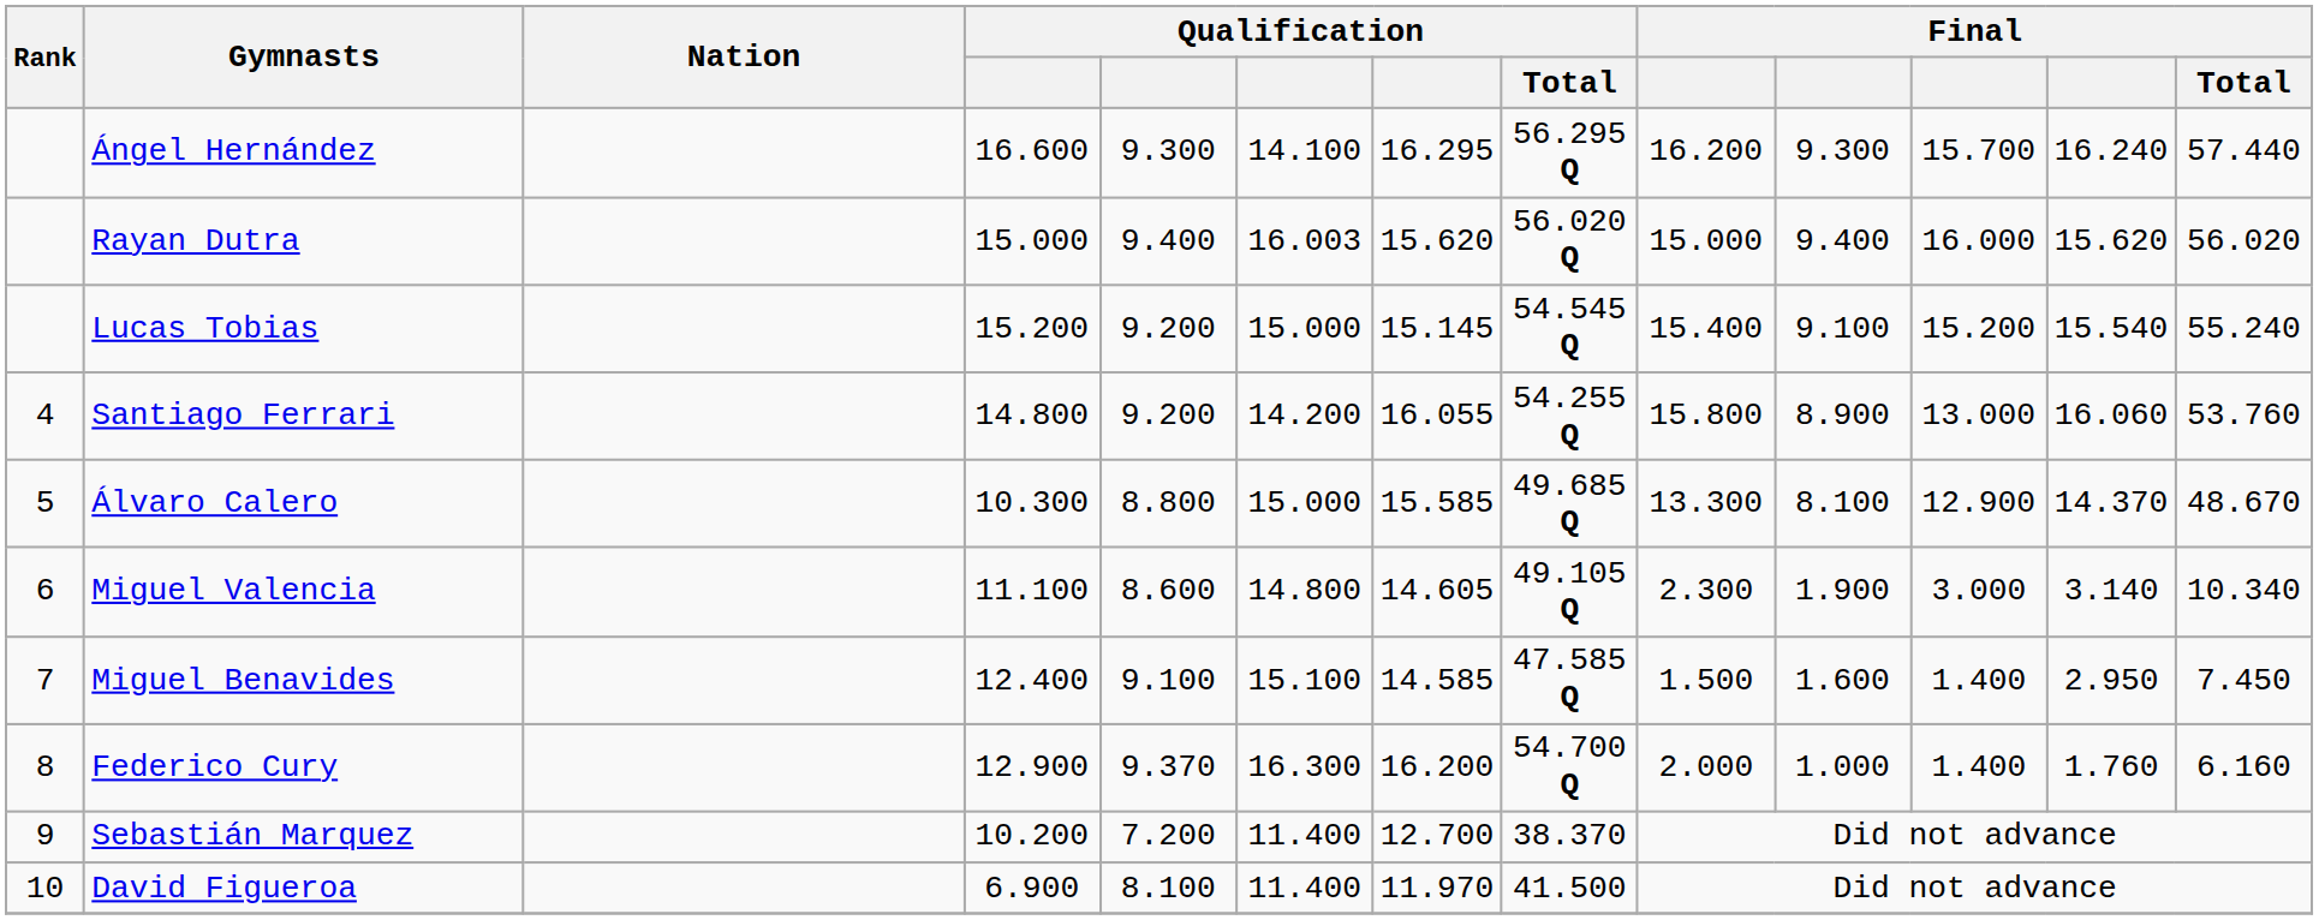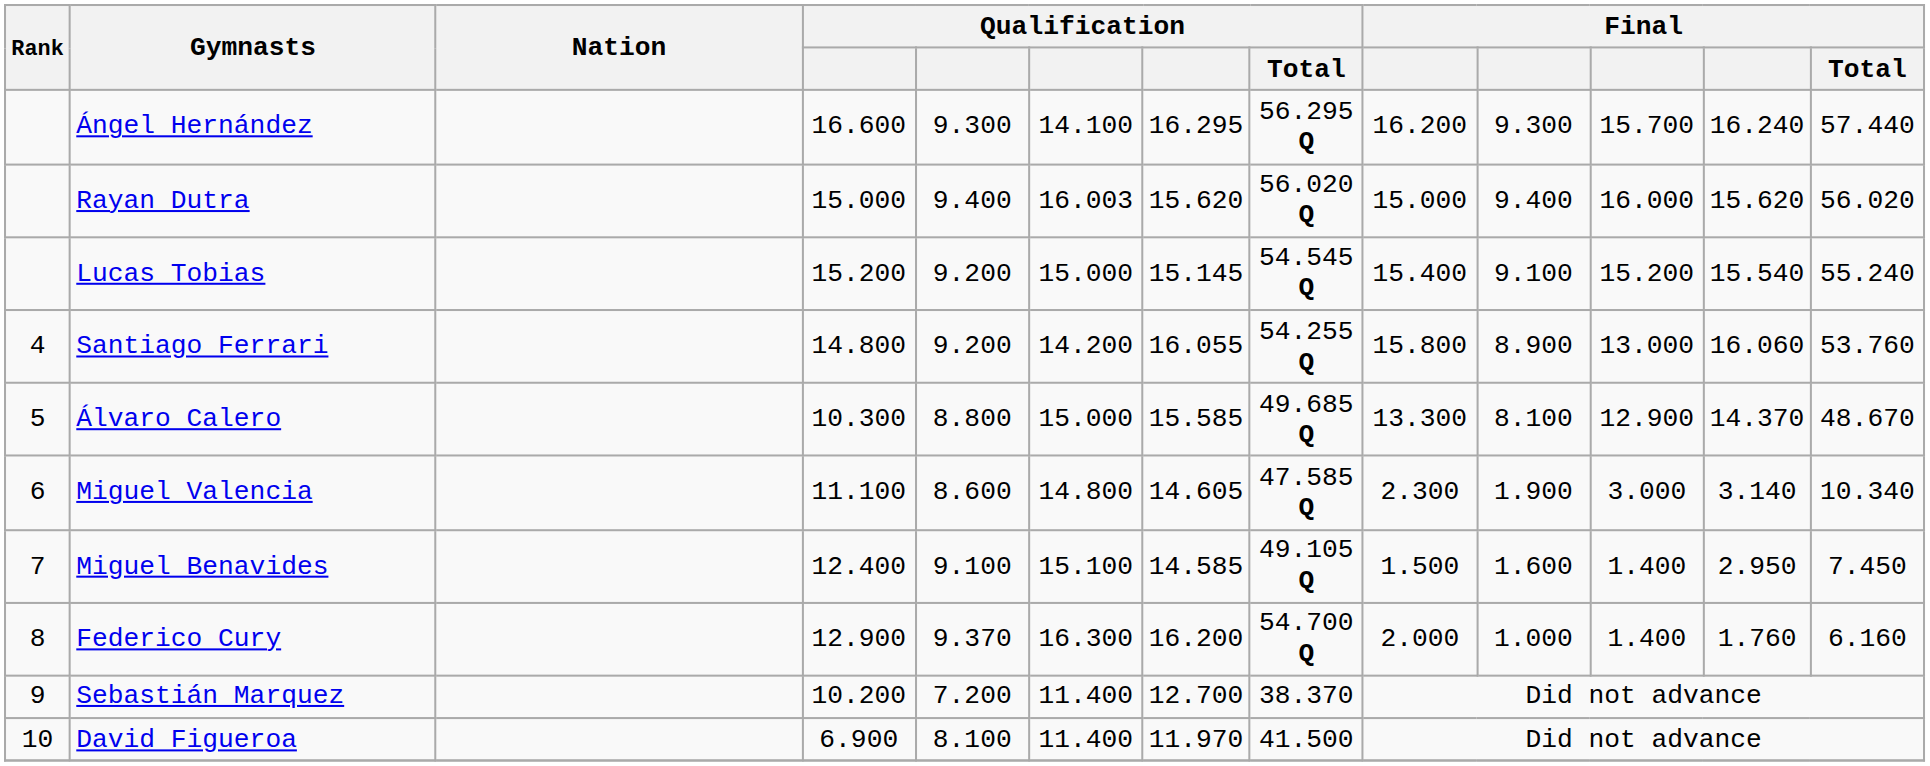Miguel Valencia | Qualification / Total: 49.105 Q -> 47.585 Q
Miguel Benavides | Qualification / Total: 47.585 Q -> 49.105 Q
